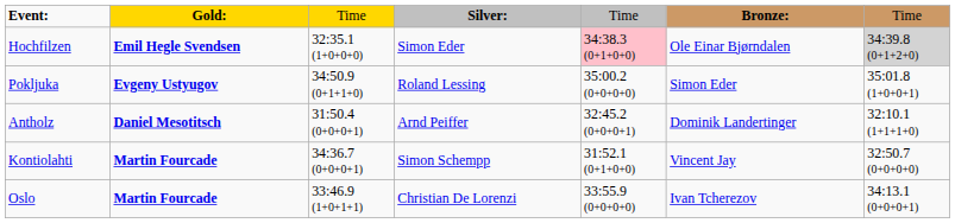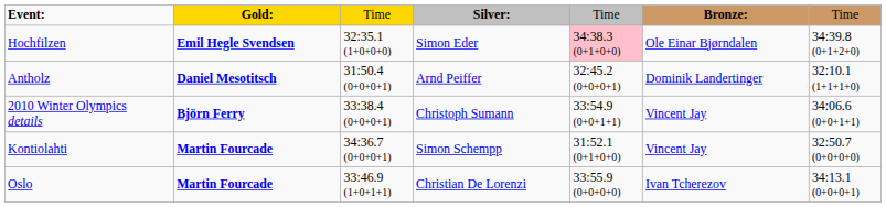Hochfilzen | column 7: lightgrey background -> no background
- row: Pokljuka | Evgeny Ustyugov | 34:50.9 (0+1+1+0) | Roland Lessing | 35:00.2 (0+0+0+0) | Simon Eder | 35:01.8 (1+0+0+1)
+ row: 2010 Winter Olympics details | Björn Ferry | 33:38.4 (0+0+0+1) | Christoph Sumann | 33:54.9 (0+0+1+1) | Vincent Jay | 34:06.6 (0+0+1+1)
